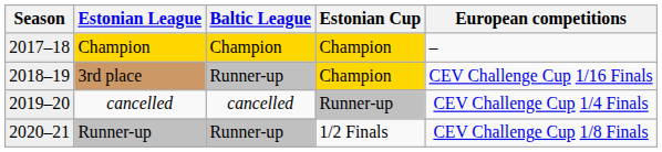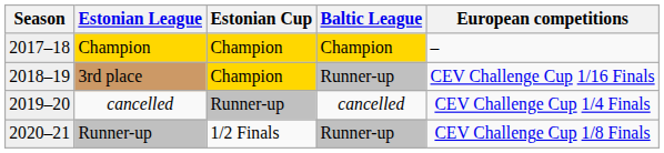columns swapped: Estonian Cup <-> Baltic League
